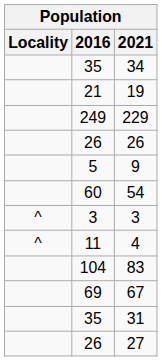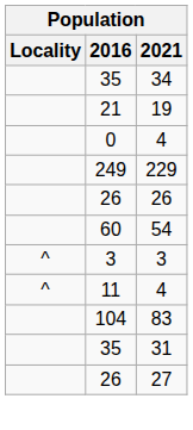+ row: 0 | 4
- row: 5 | 9
- row: 69 | 67
